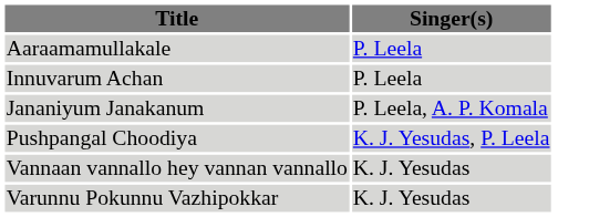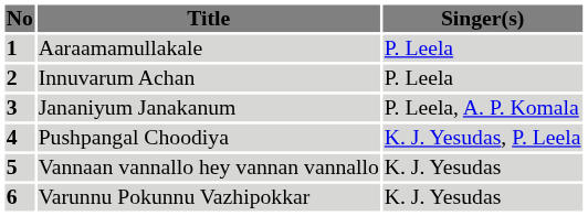+ column: No | 1 | 2 | 3 | 4 | 5 | 6
